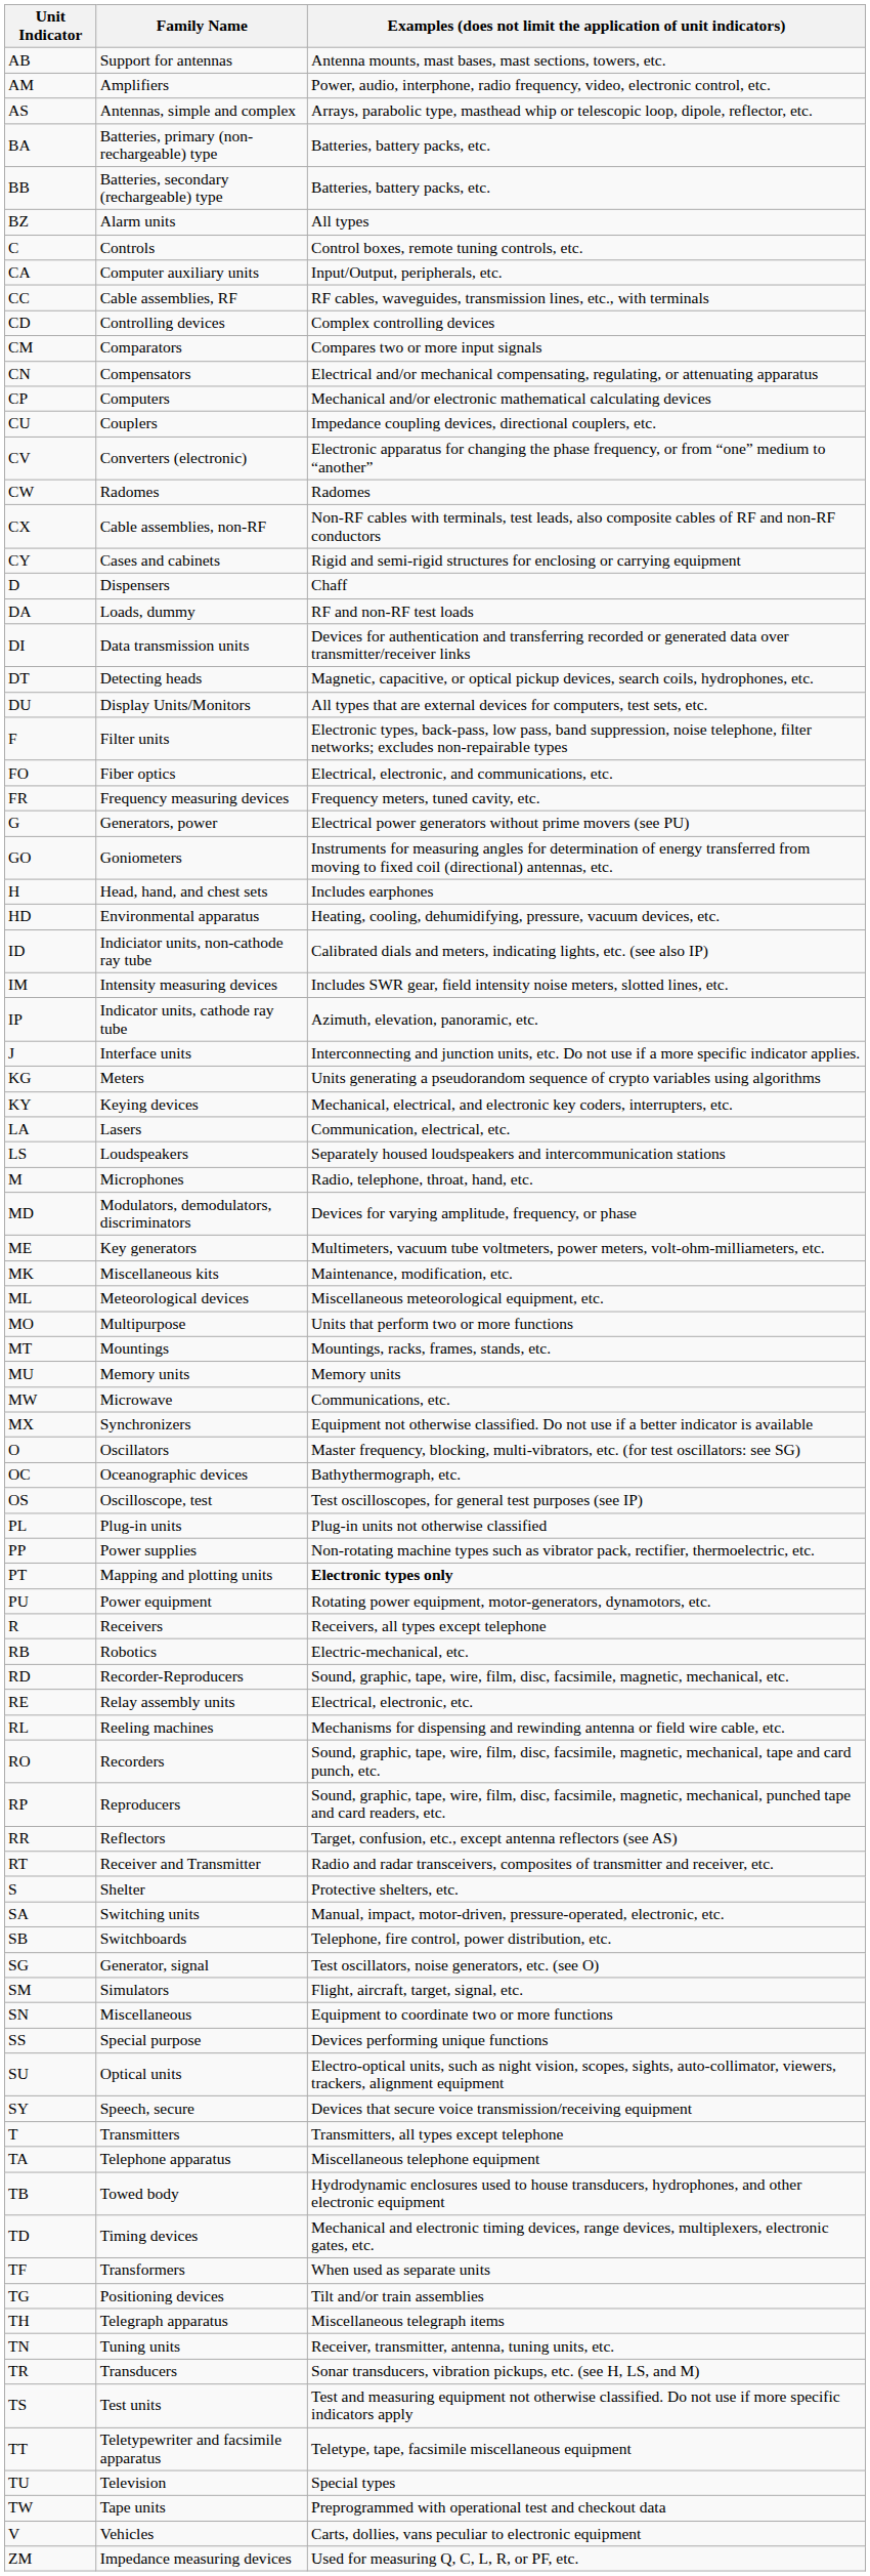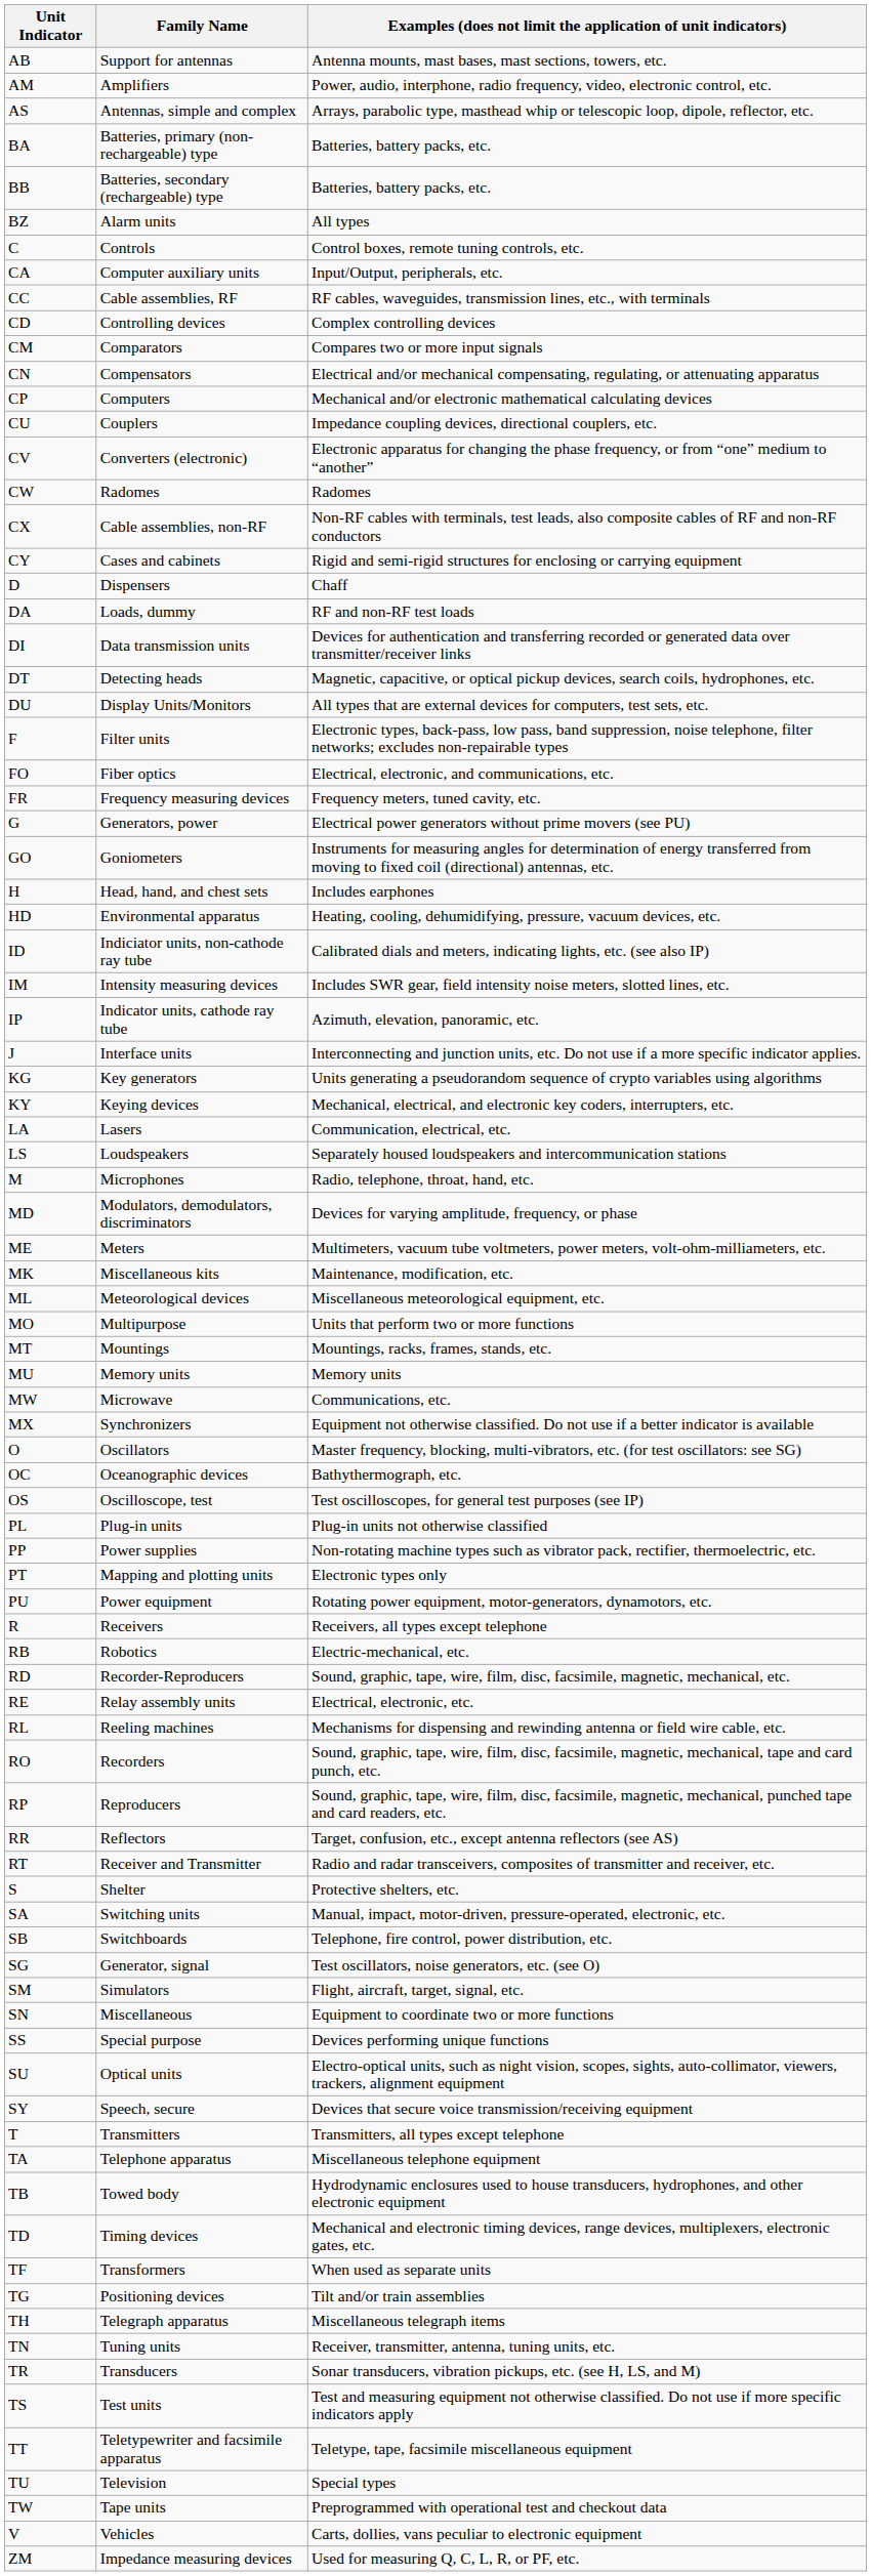KG | Family Name: Meters -> Key generators
ME | Family Name: Key generators -> Meters
PT | Examples (does not limit the application of unit indicators): bold -> normal
